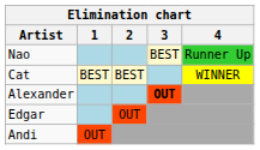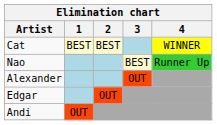rows swapped: Cat <-> Nao
Alexander | 3: bold -> normal
